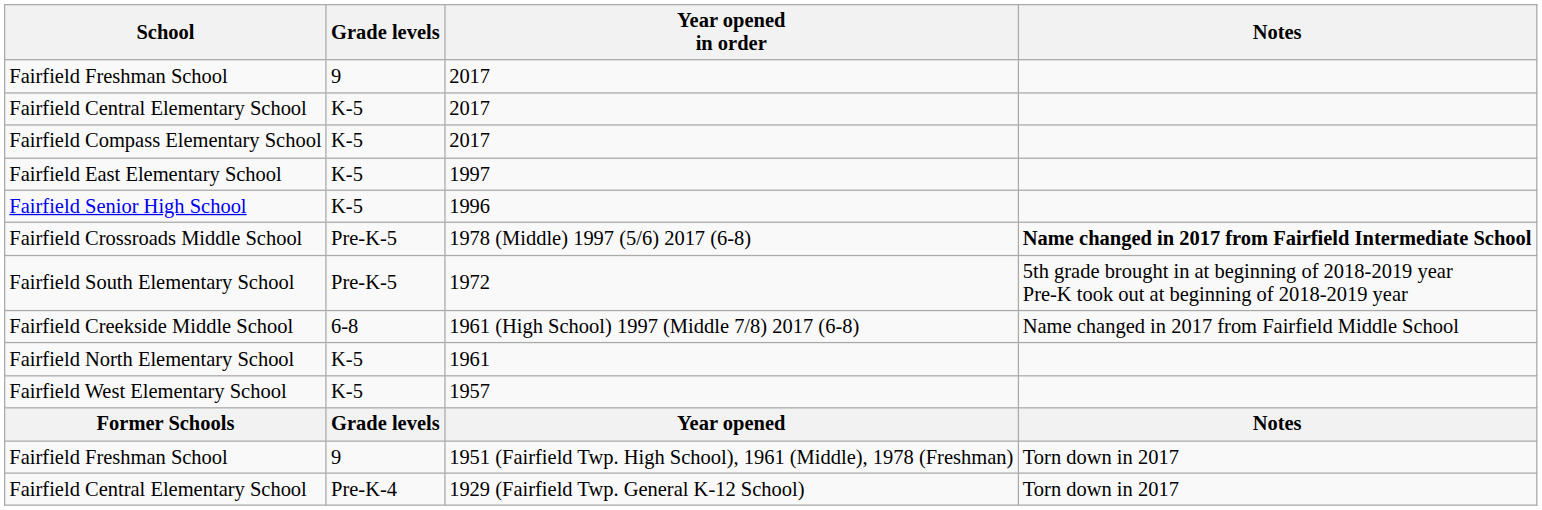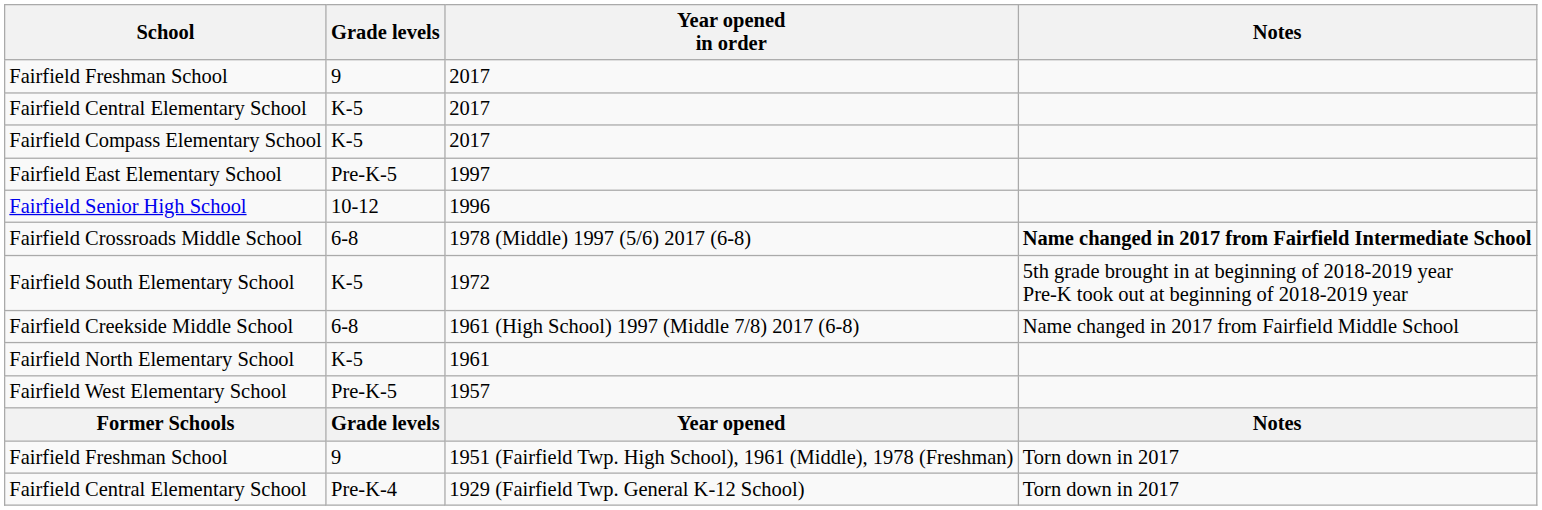Fairfield East Elementary School | Grade levels: K-5 -> Pre-K-5
Fairfield Senior High School | Grade levels: K-5 -> 10-12
Fairfield Crossroads Middle School | Grade levels: Pre-K-5 -> 6-8
Fairfield South Elementary School | Grade levels: Pre-K-5 -> K-5
Fairfield West Elementary School | Grade levels: K-5 -> Pre-K-5
